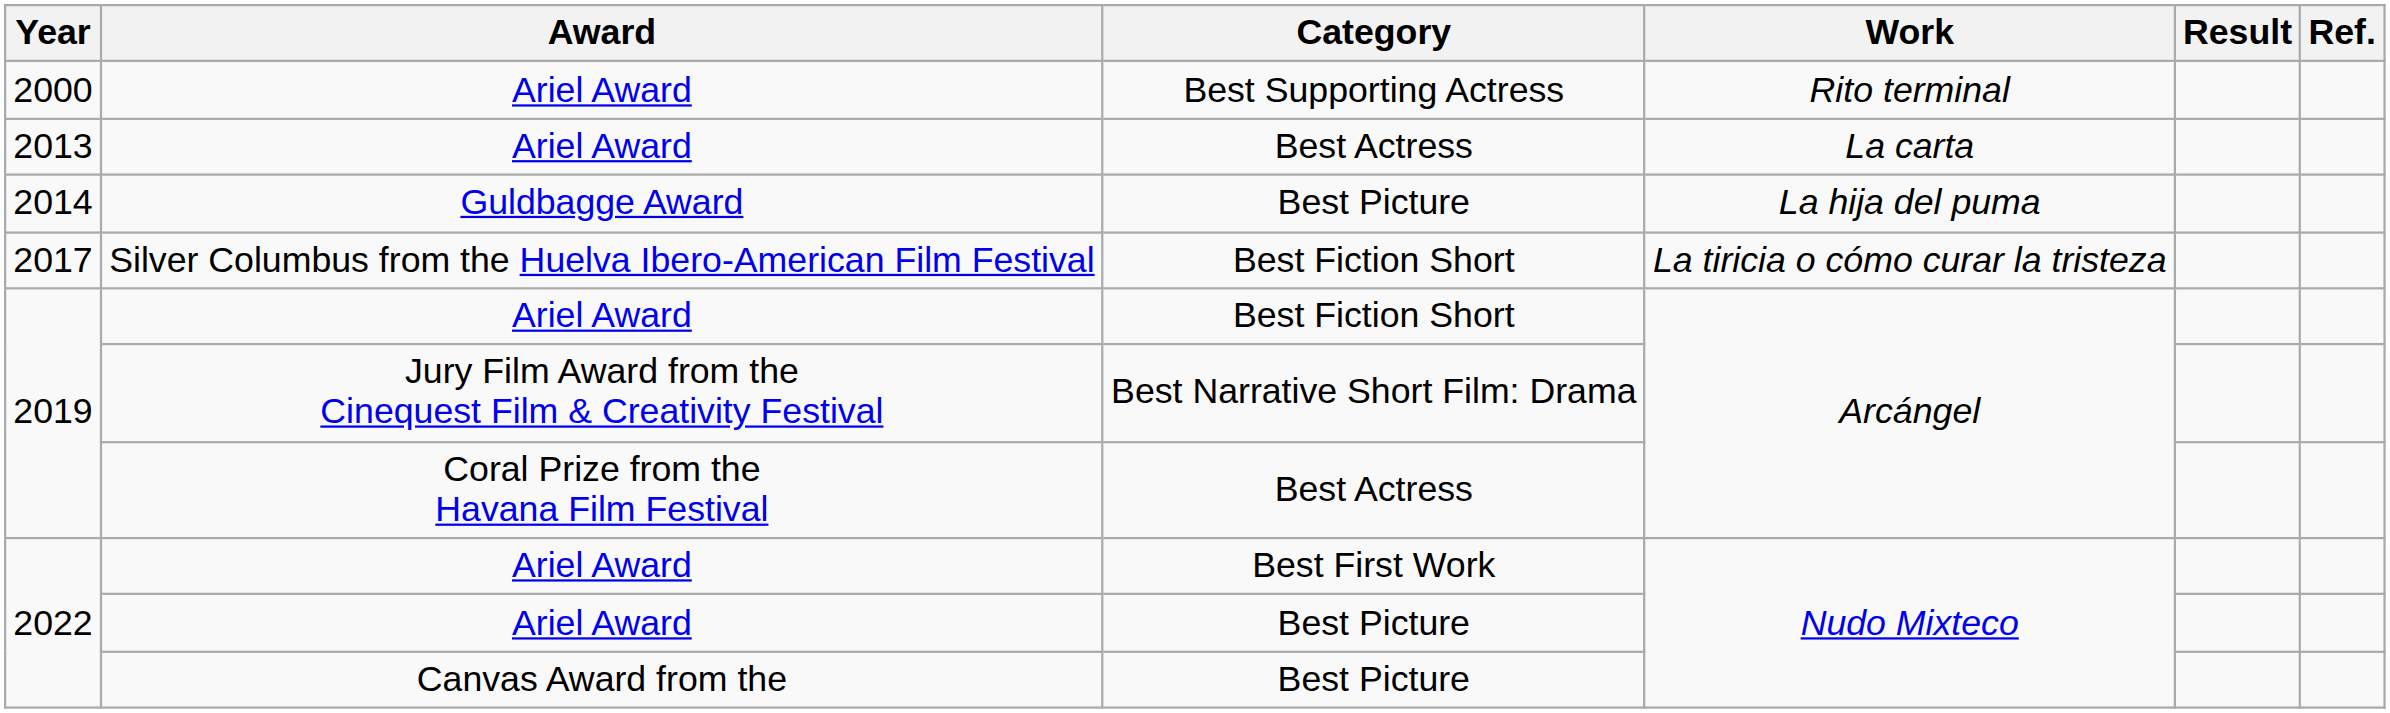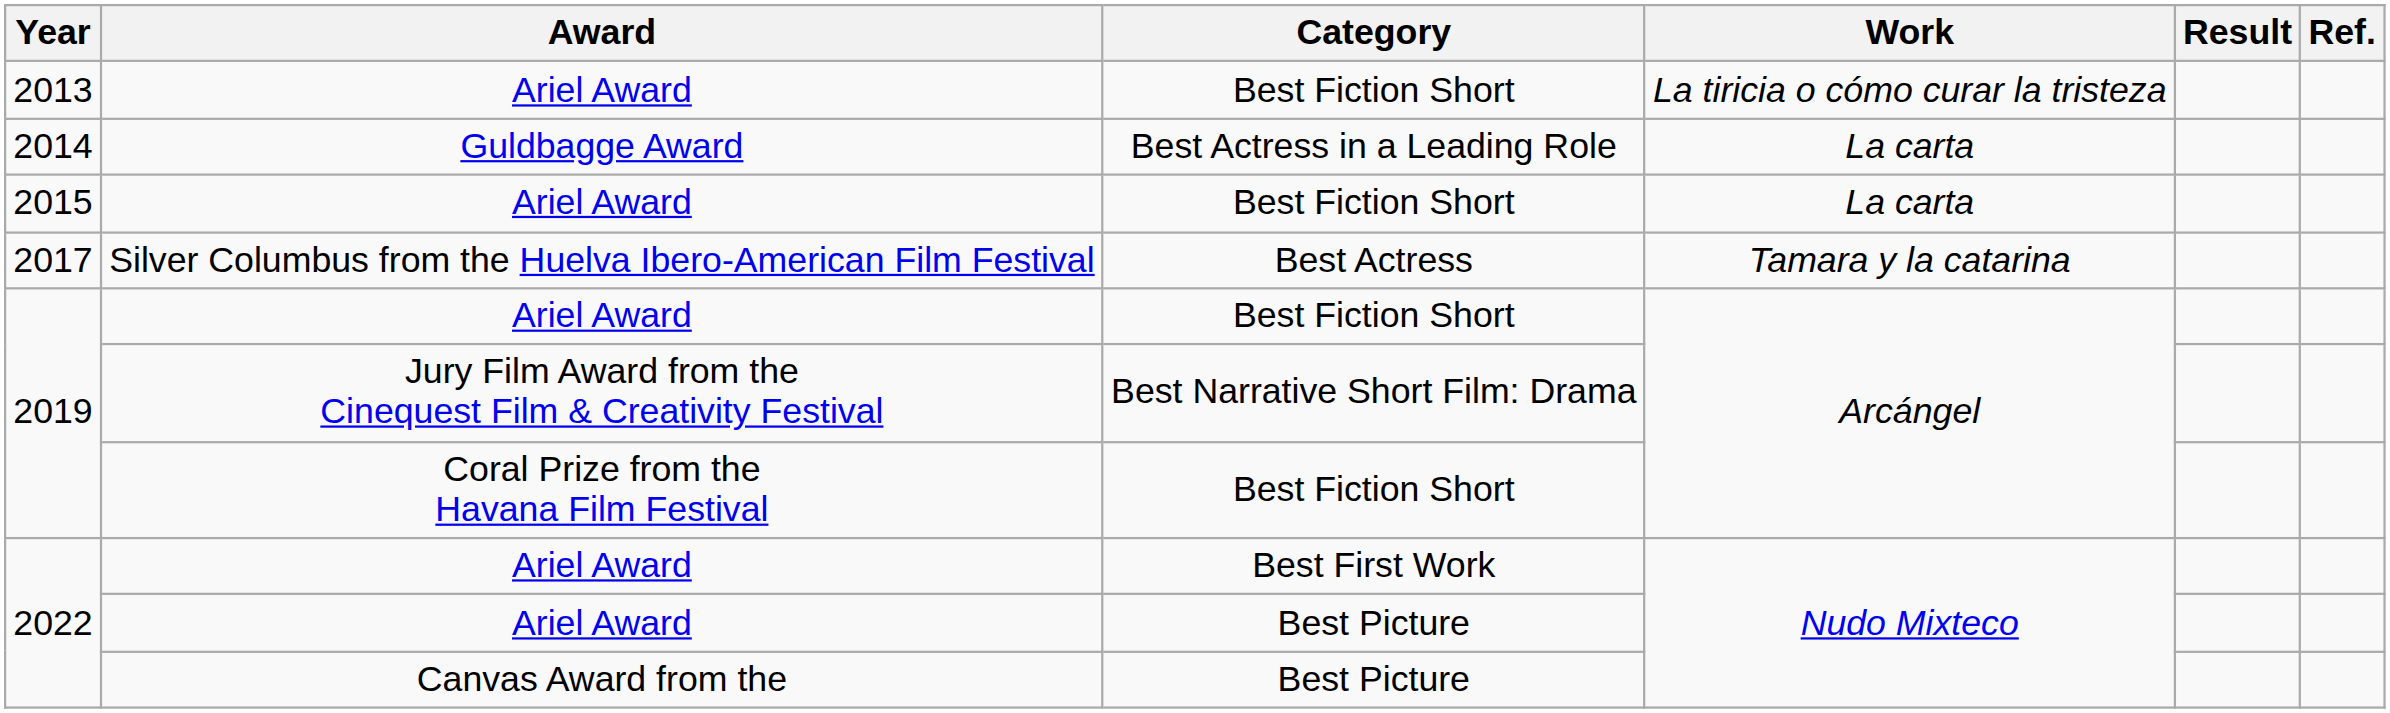- row: 2000 | Ariel Award | Best Supporting Actress | Rito terminal
2013 | Category: Best Actress -> Best Fiction Short
2013 | Work: La carta -> La tiricia o cómo curar la tristeza
2014 | Category: Best Picture -> Best Actress in a Leading Role
2014 | Work: La hija del puma -> La carta
+ row: 2015 | Ariel Award | Best Fiction Short | La carta
2017 | Category: Best Fiction Short -> Best Actress
2017 | Work: La tiricia o cómo curar la tristeza -> Tamara y la catarina
2019 / Coral Prize from the Havana Film Festival | Category: Best Actress -> Best Fiction Short
